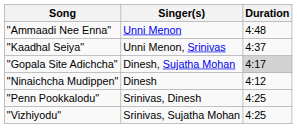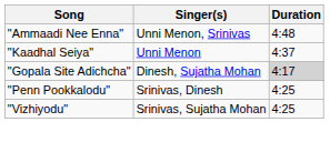"Ammaadi Nee Enna" | Singer(s): Unni Menon -> Unni Menon, Srinivas
"Kaadhal Seiya" | Singer(s): Unni Menon, Srinivas -> Unni Menon
- row: "Ninaichcha Mudippen" | Dinesh | 4:12
